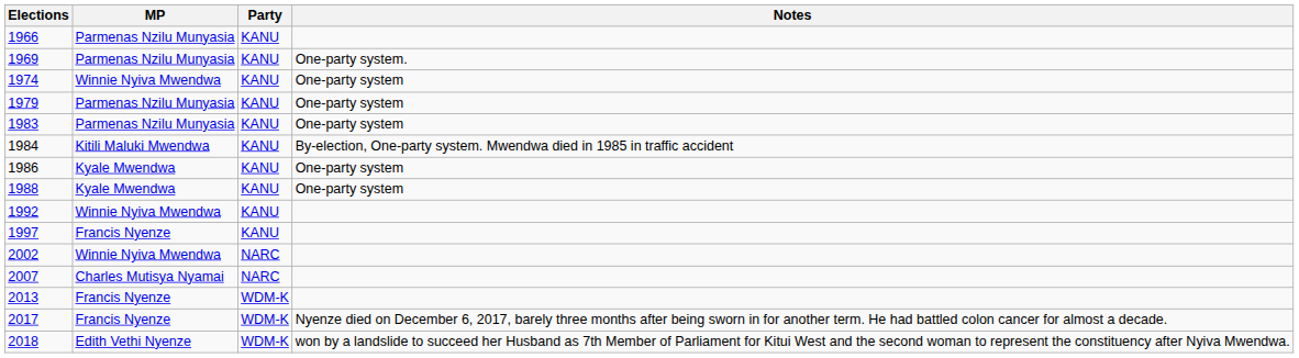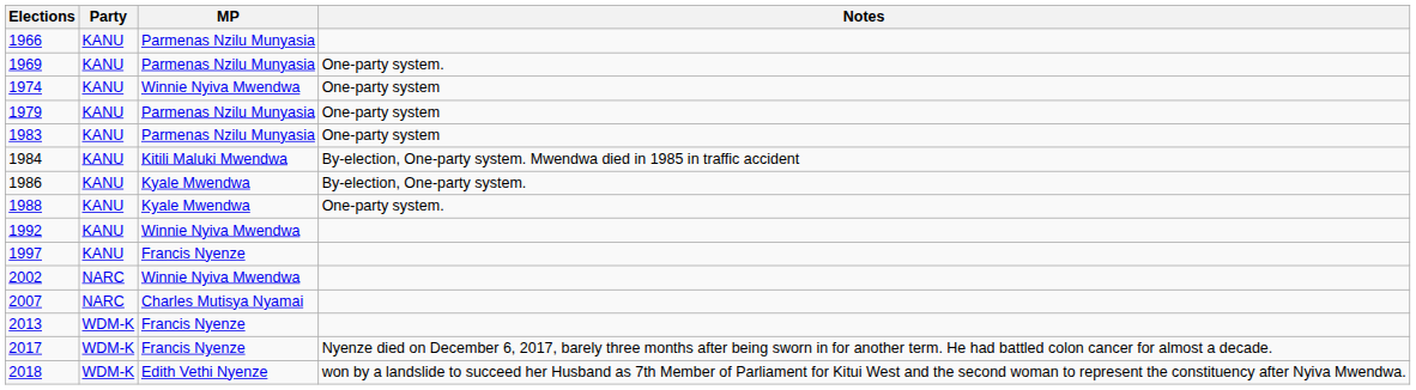columns swapped: MP <-> Party
1986 | Notes: One-party system -> By-election, One-party system.
1988 | Notes: One-party system -> One-party system.
